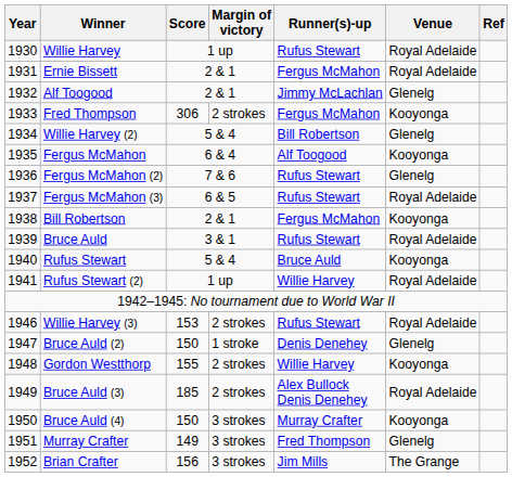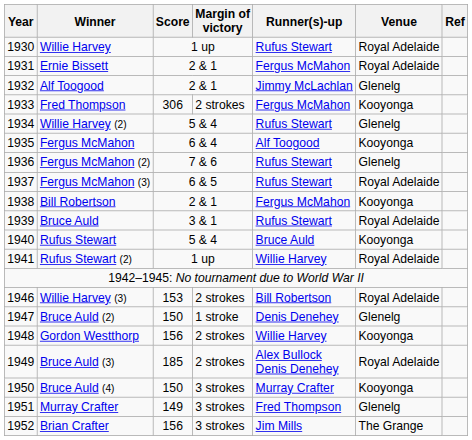Willie Harvey (2) | Runner(s)-up: Bill Robertson -> Rufus Stewart
Willie Harvey (3) | Runner(s)-up: Rufus Stewart -> Bill Robertson
Gordon Westthorp | Score: 155 -> 156
